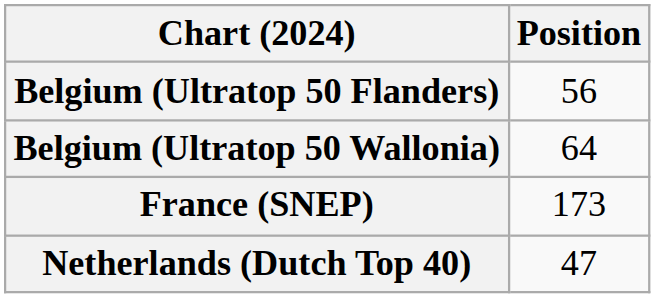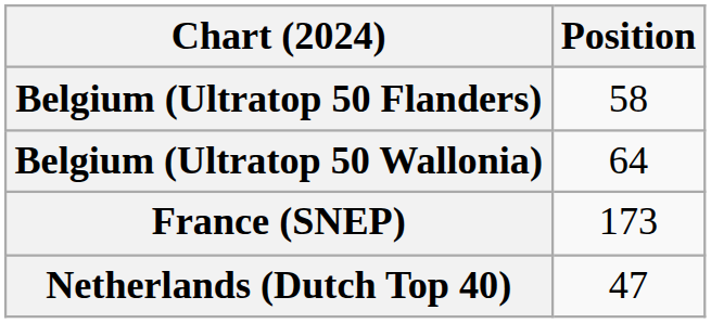Belgium (Ultratop 50 Flanders) | Position: 56 -> 58
